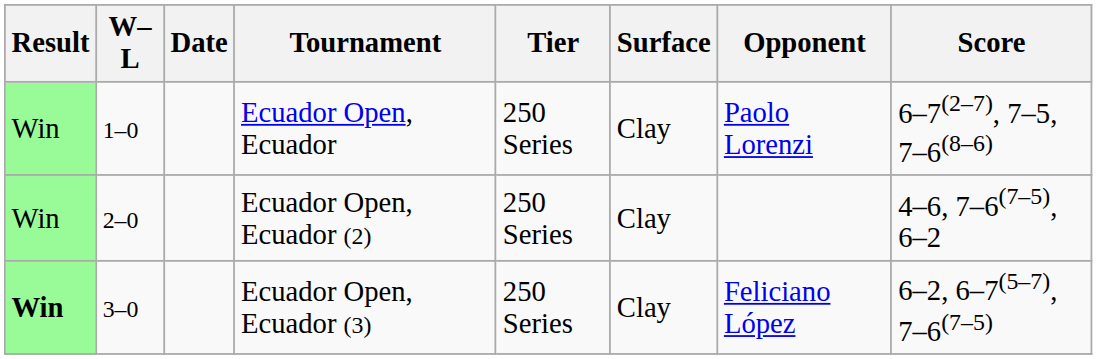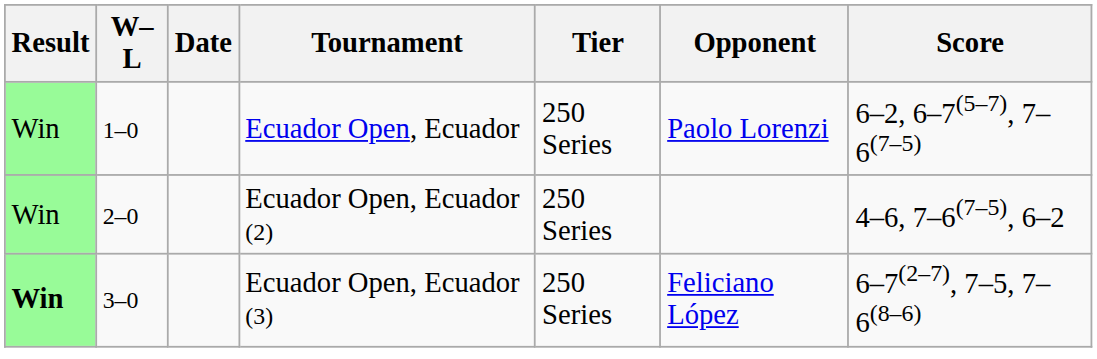- column: Surface | Clay | Clay | Clay
Ecuador Open, Ecuador | Score: 6–7(2–7), 7–5, 7–6(8–6) -> 6–2, 6–7(5–7), 7–6(7–5)
Ecuador Open, Ecuador (3) | Score: 6–2, 6–7(5–7), 7–6(7–5) -> 6–7(2–7), 7–5, 7–6(8–6)
